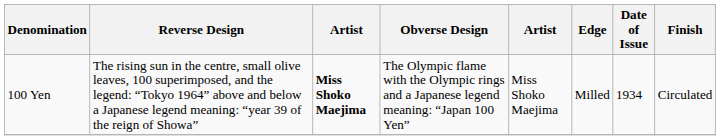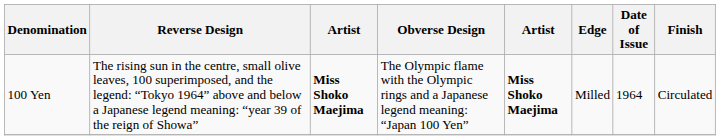100 Yen | column 5: normal -> bold
100 Yen | Date of Issue: 1934 -> 1964
